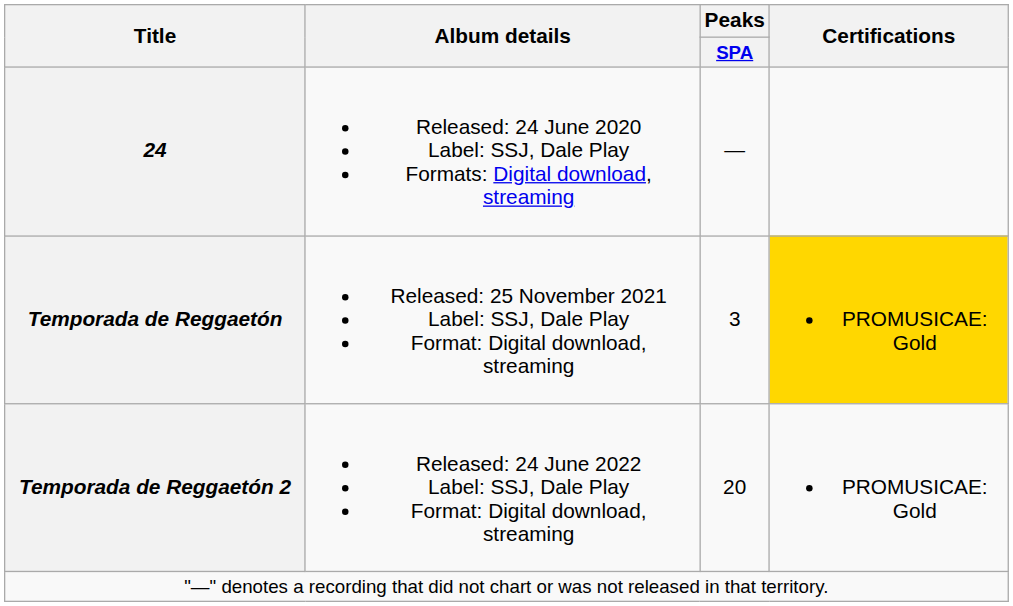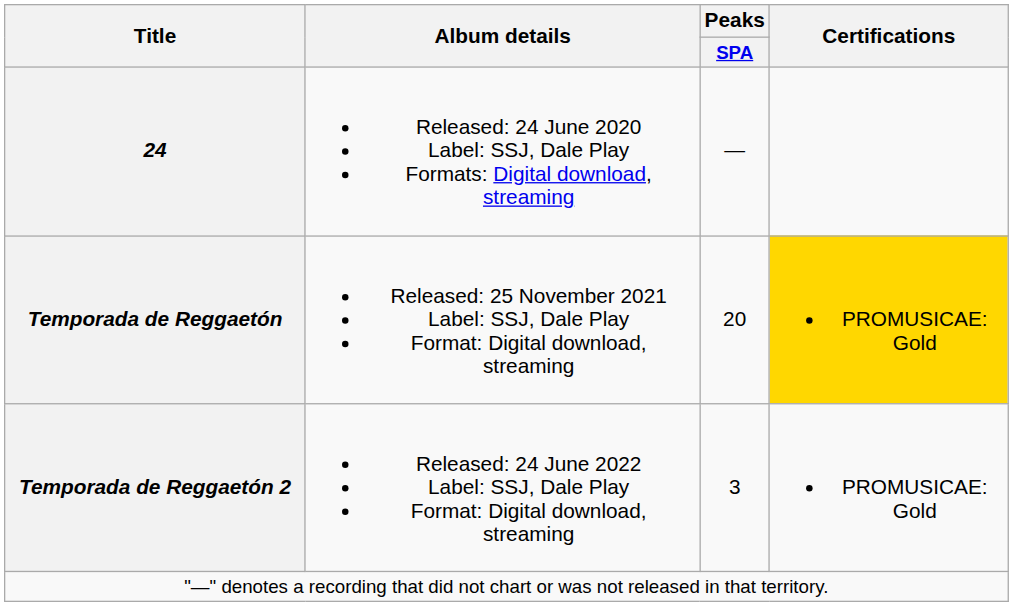Temporada de Reggaetón | Peaks / SPA: 3 -> 20
Temporada de Reggaetón 2 | Peaks / SPA: 20 -> 3
